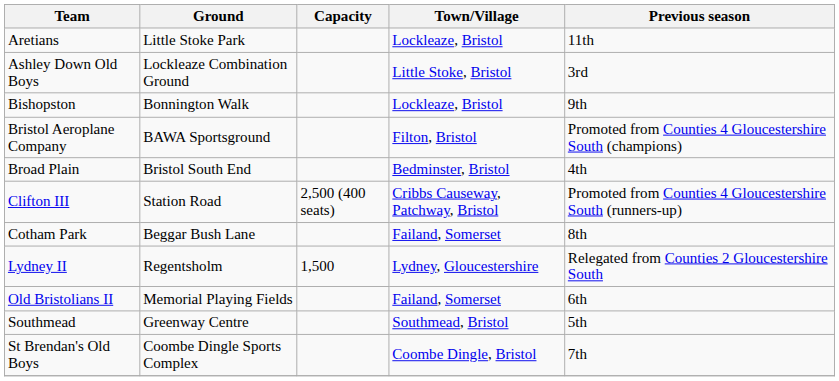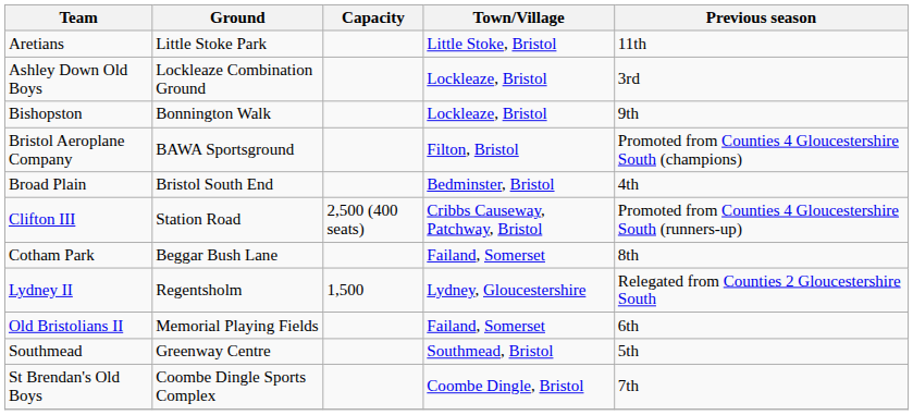Aretians | Town/Village: Lockleaze, Bristol -> Little Stoke, Bristol
Ashley Down Old Boys | Town/Village: Little Stoke, Bristol -> Lockleaze, Bristol
